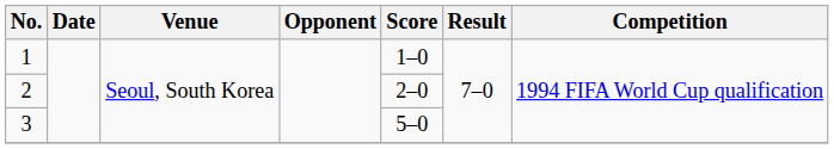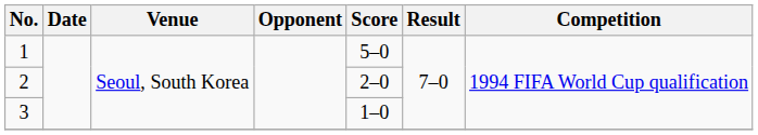1 | Score: 1–0 -> 5–0
3 | Score: 5–0 -> 1–0
